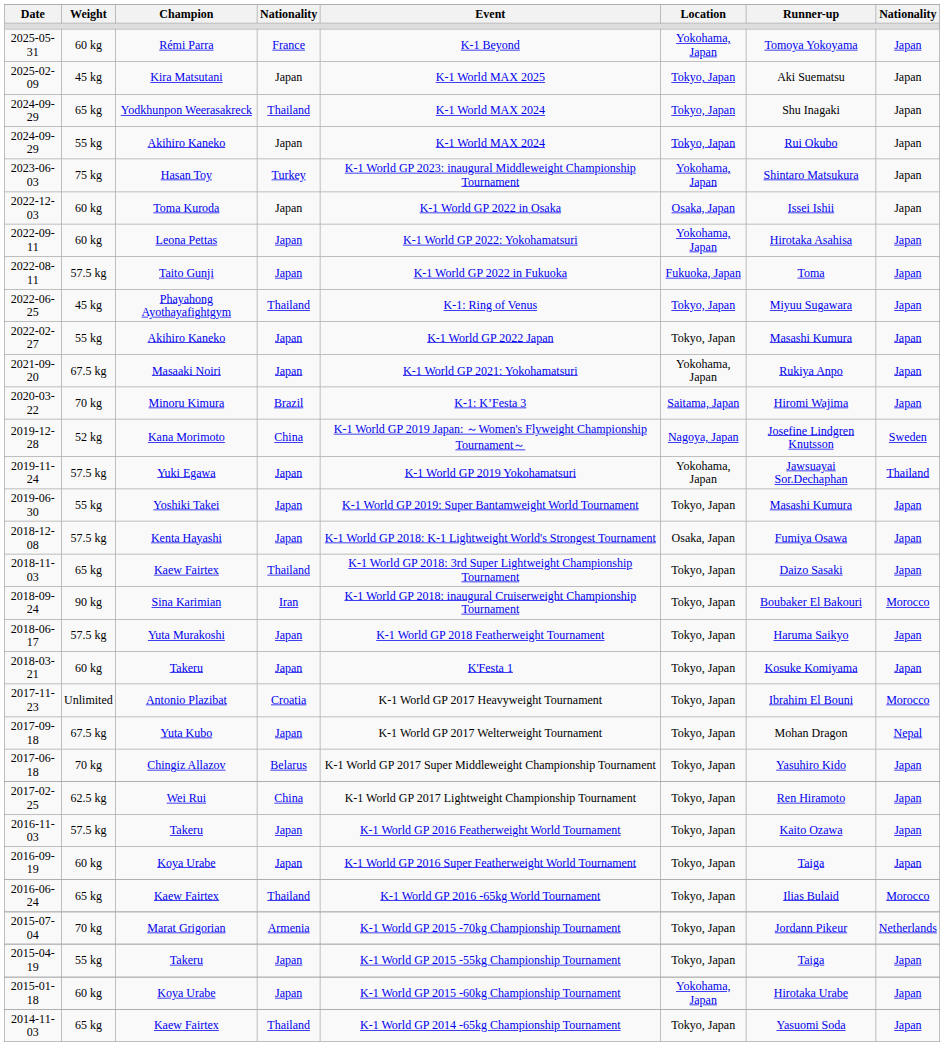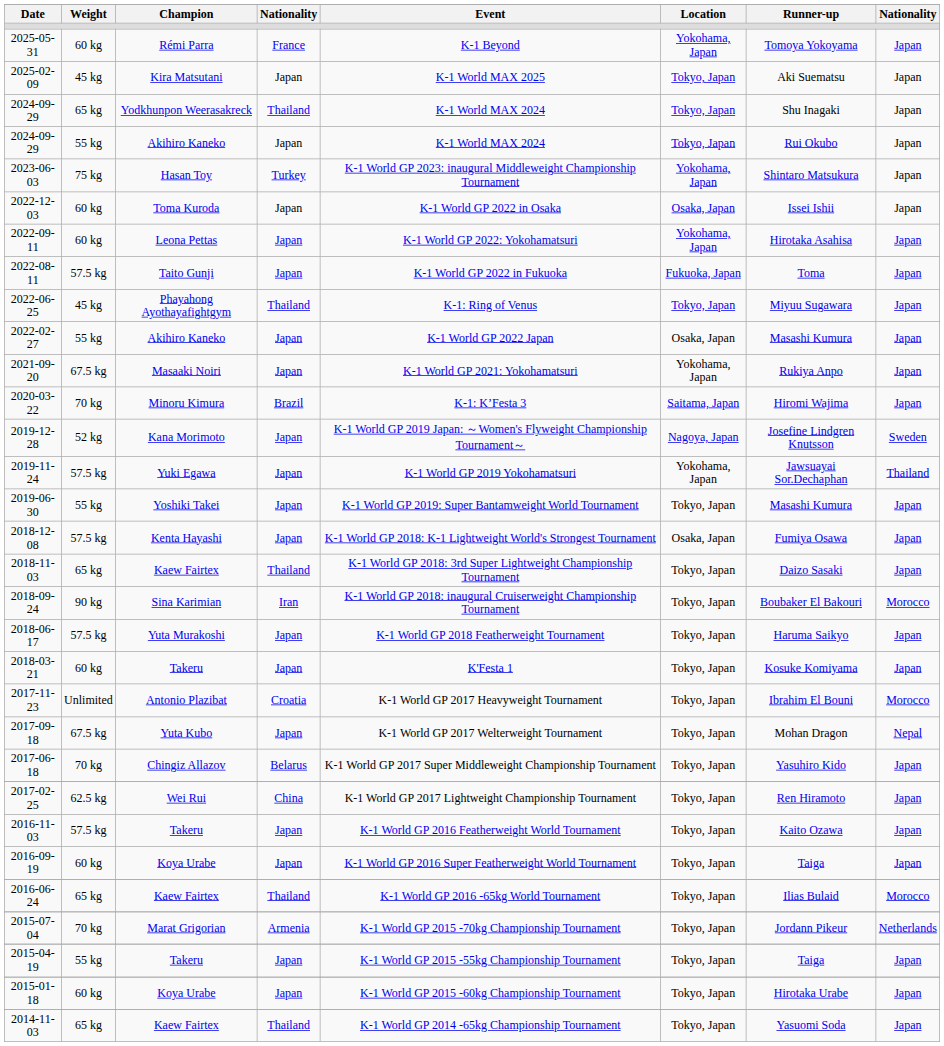2022-02-27 | Location: Tokyo, Japan -> Osaka, Japan
2019-12-28 | column 4: China -> Japan
2015-01-18 | Location: Yokohama, Japan -> Tokyo, Japan
